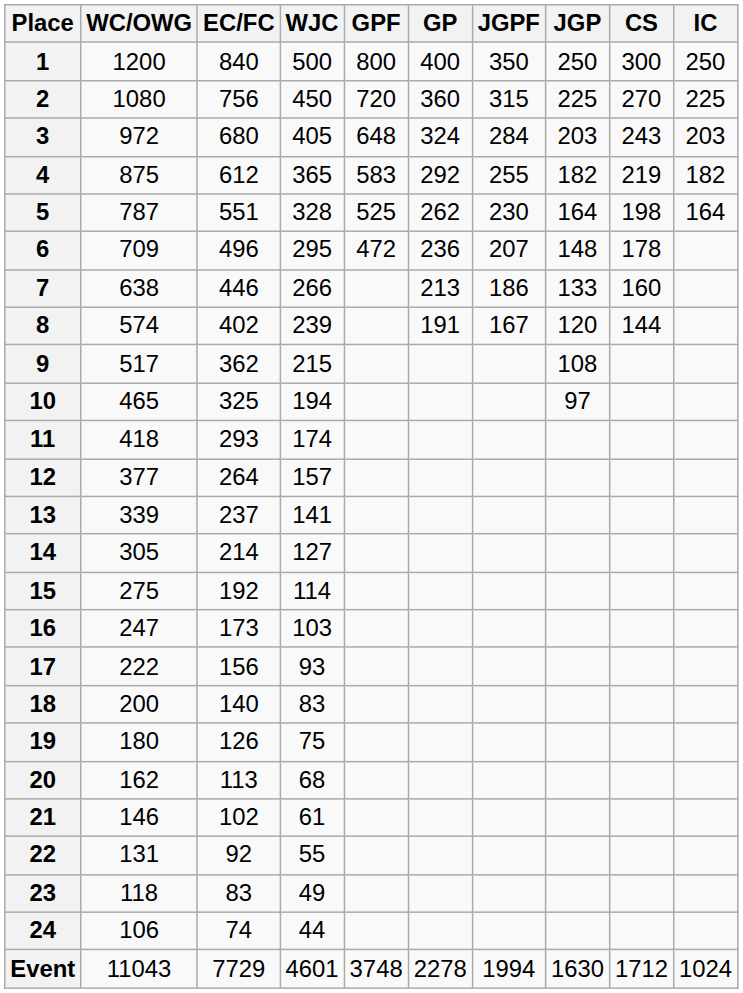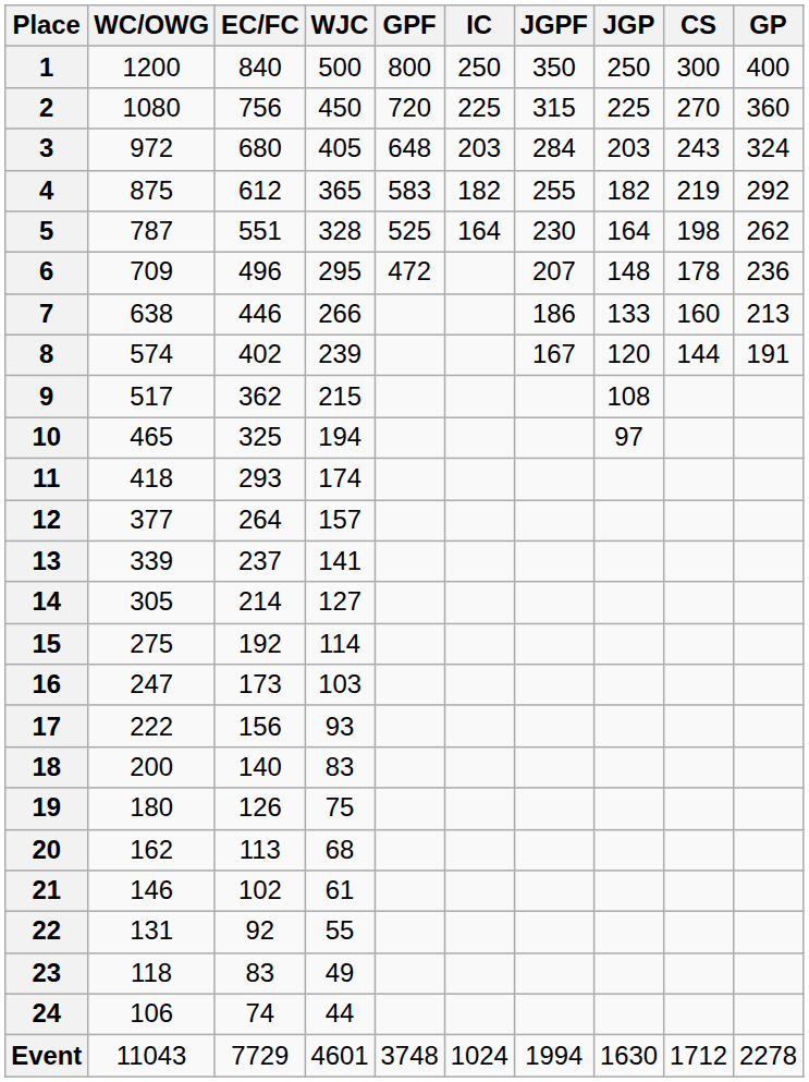columns swapped: GP <-> IC
